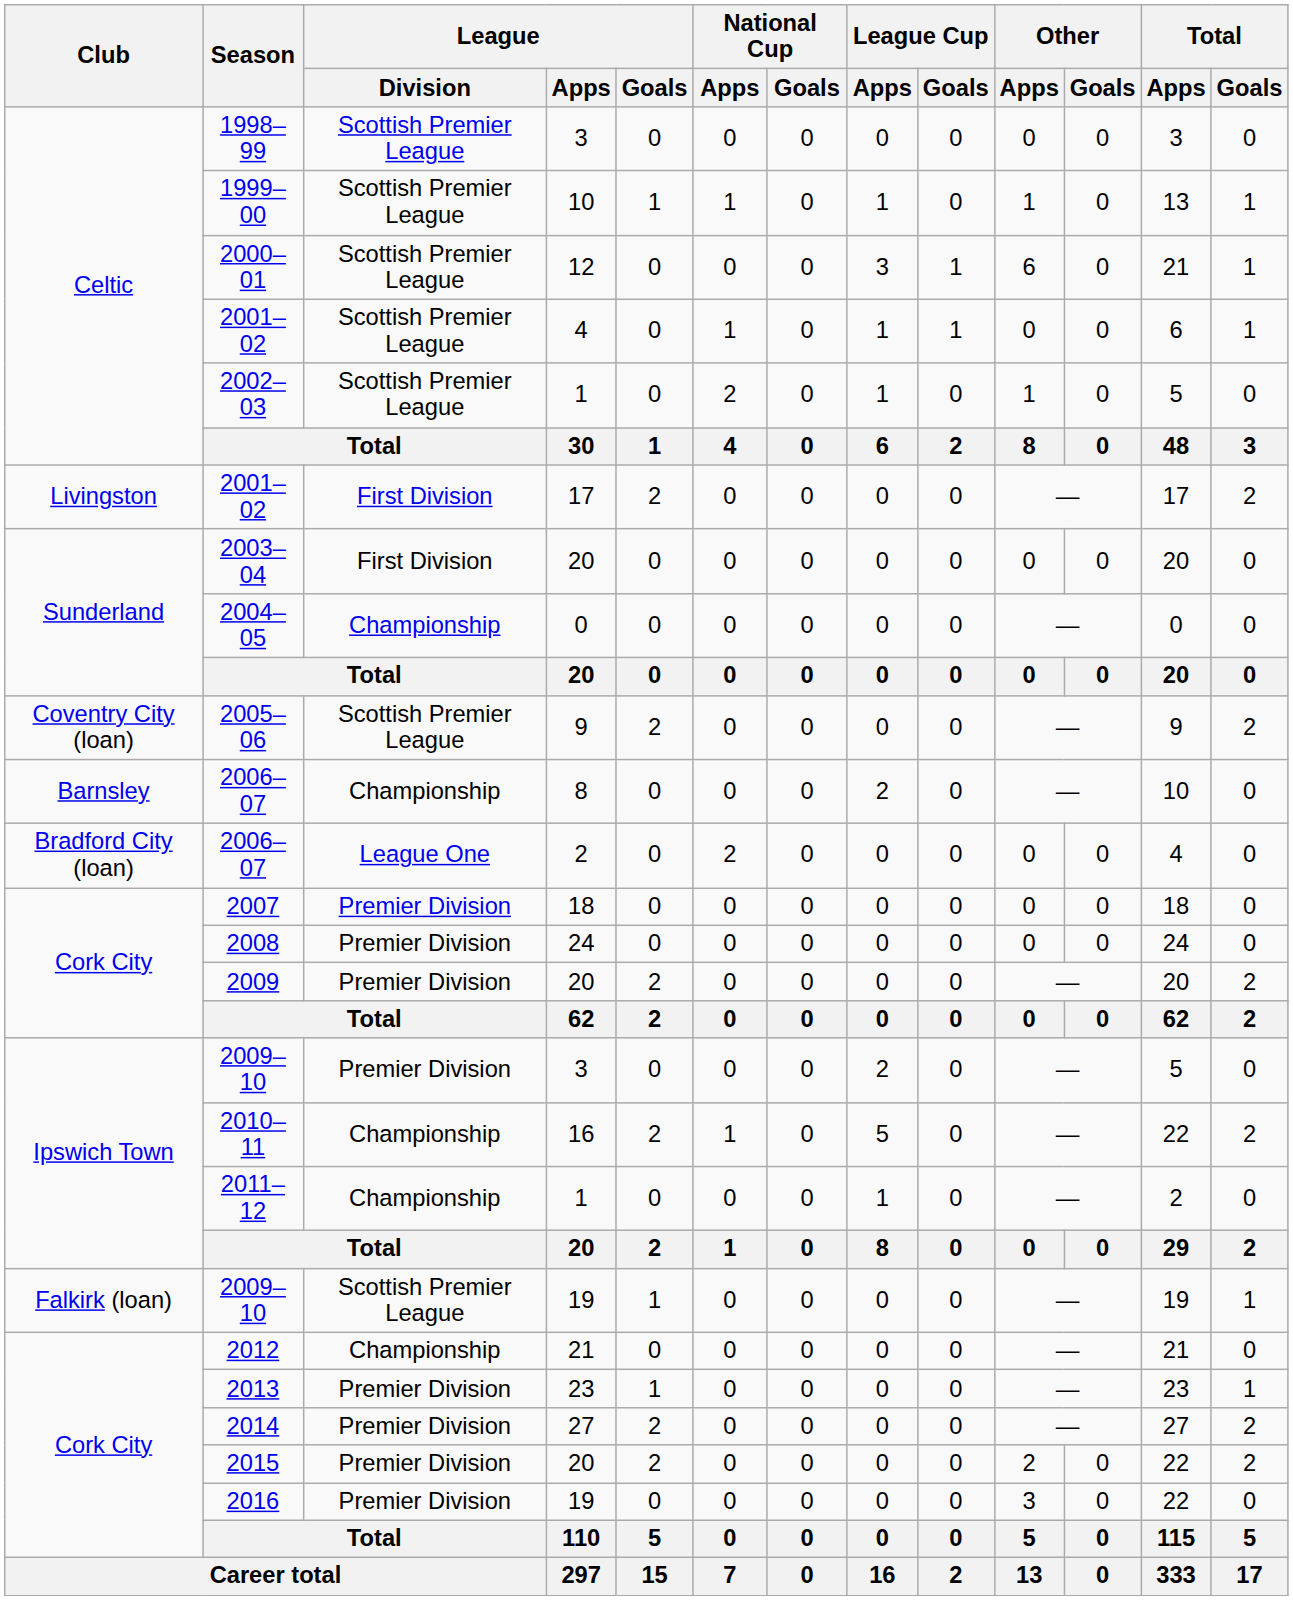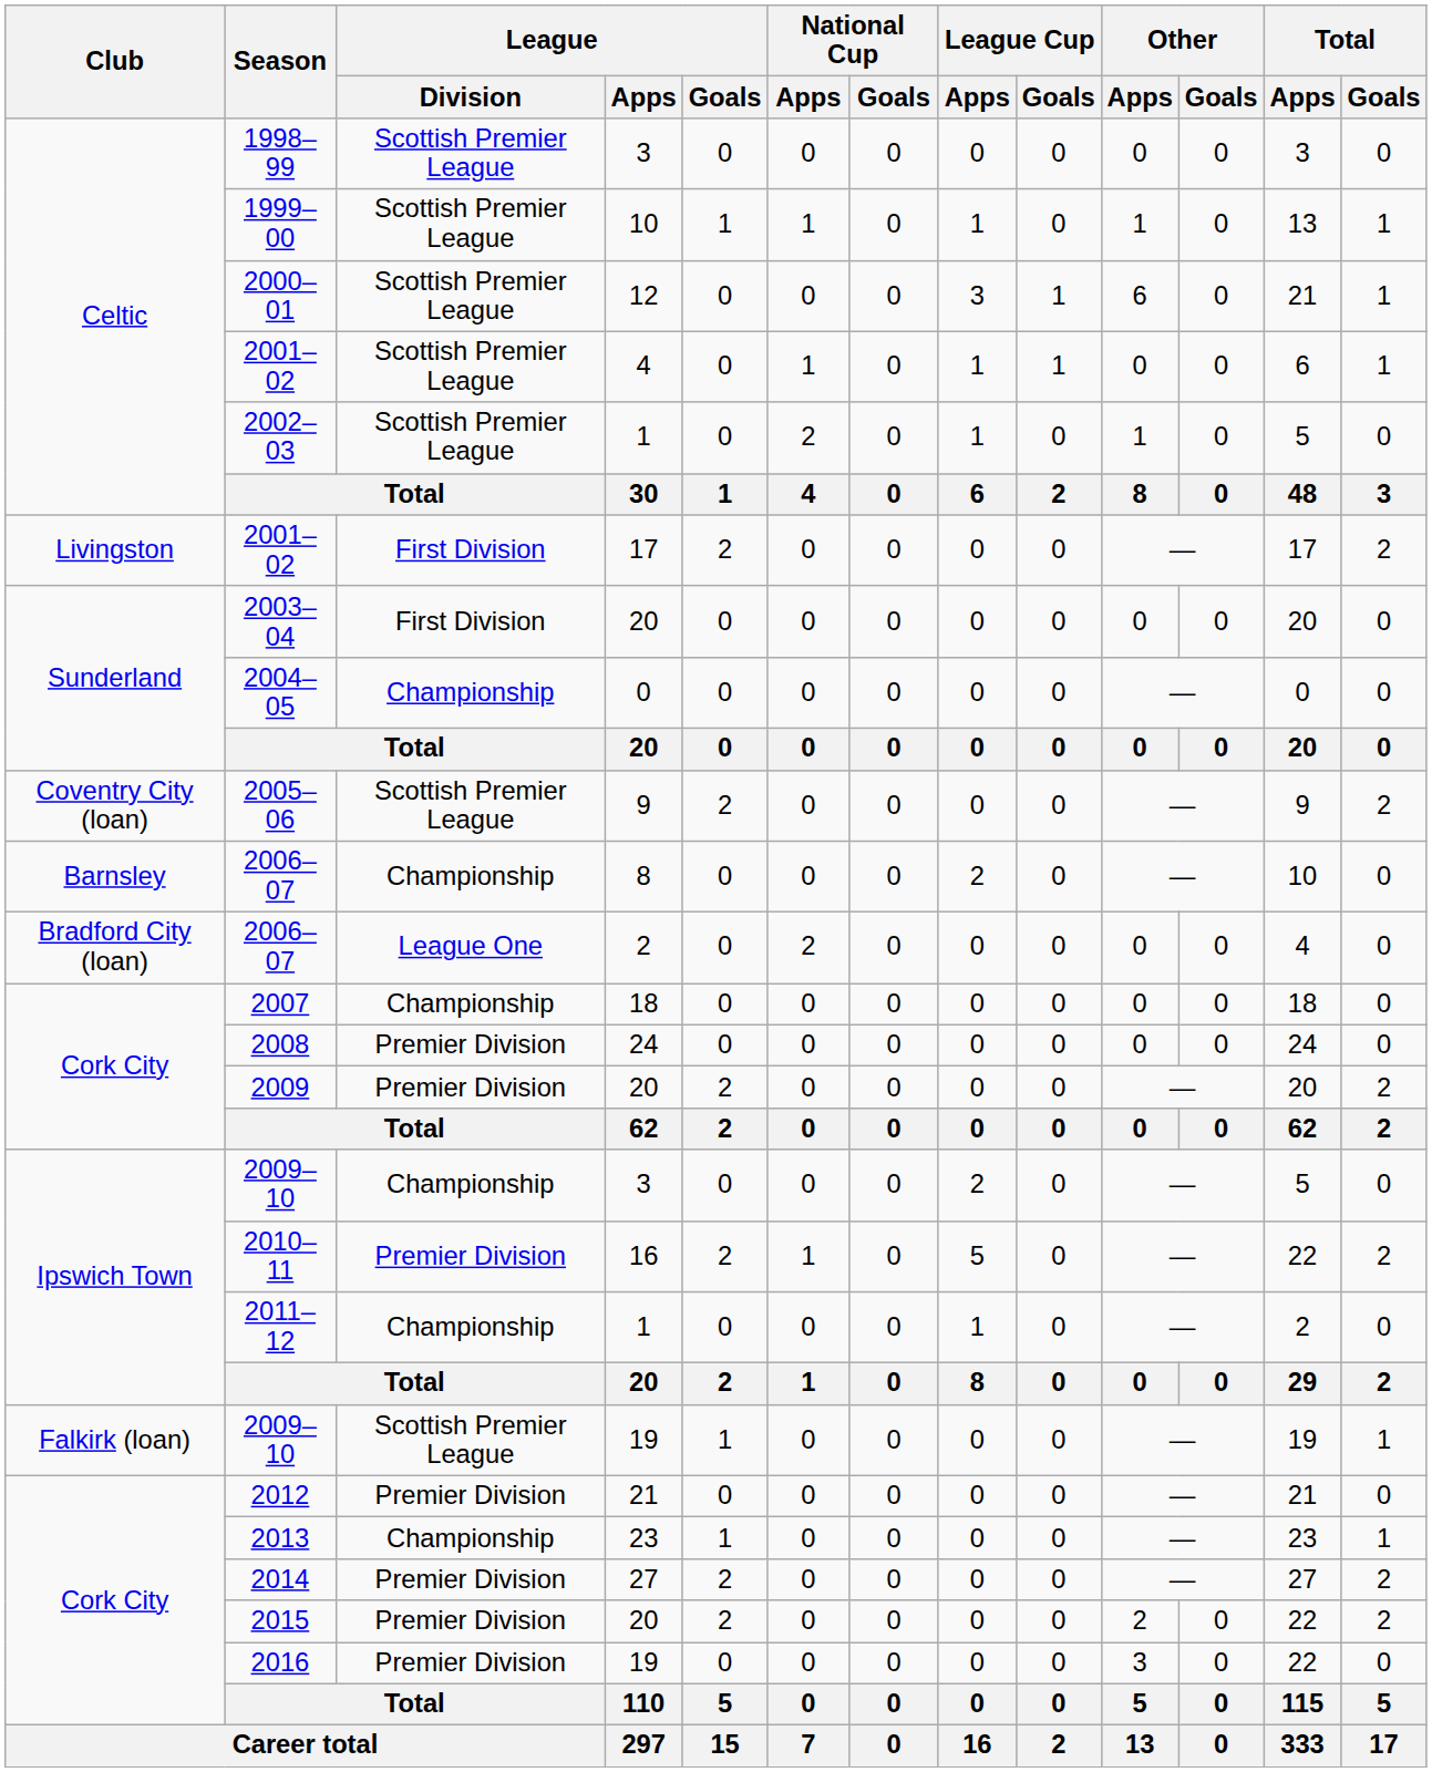2007 | League / Division: Premier Division -> Championship
2009–10 / 3 | League / Division: Premier Division -> Championship
2010–11 | League / Division: Championship -> Premier Division
2012 | League / Division: Championship -> Premier Division
2013 | League / Division: Premier Division -> Championship
